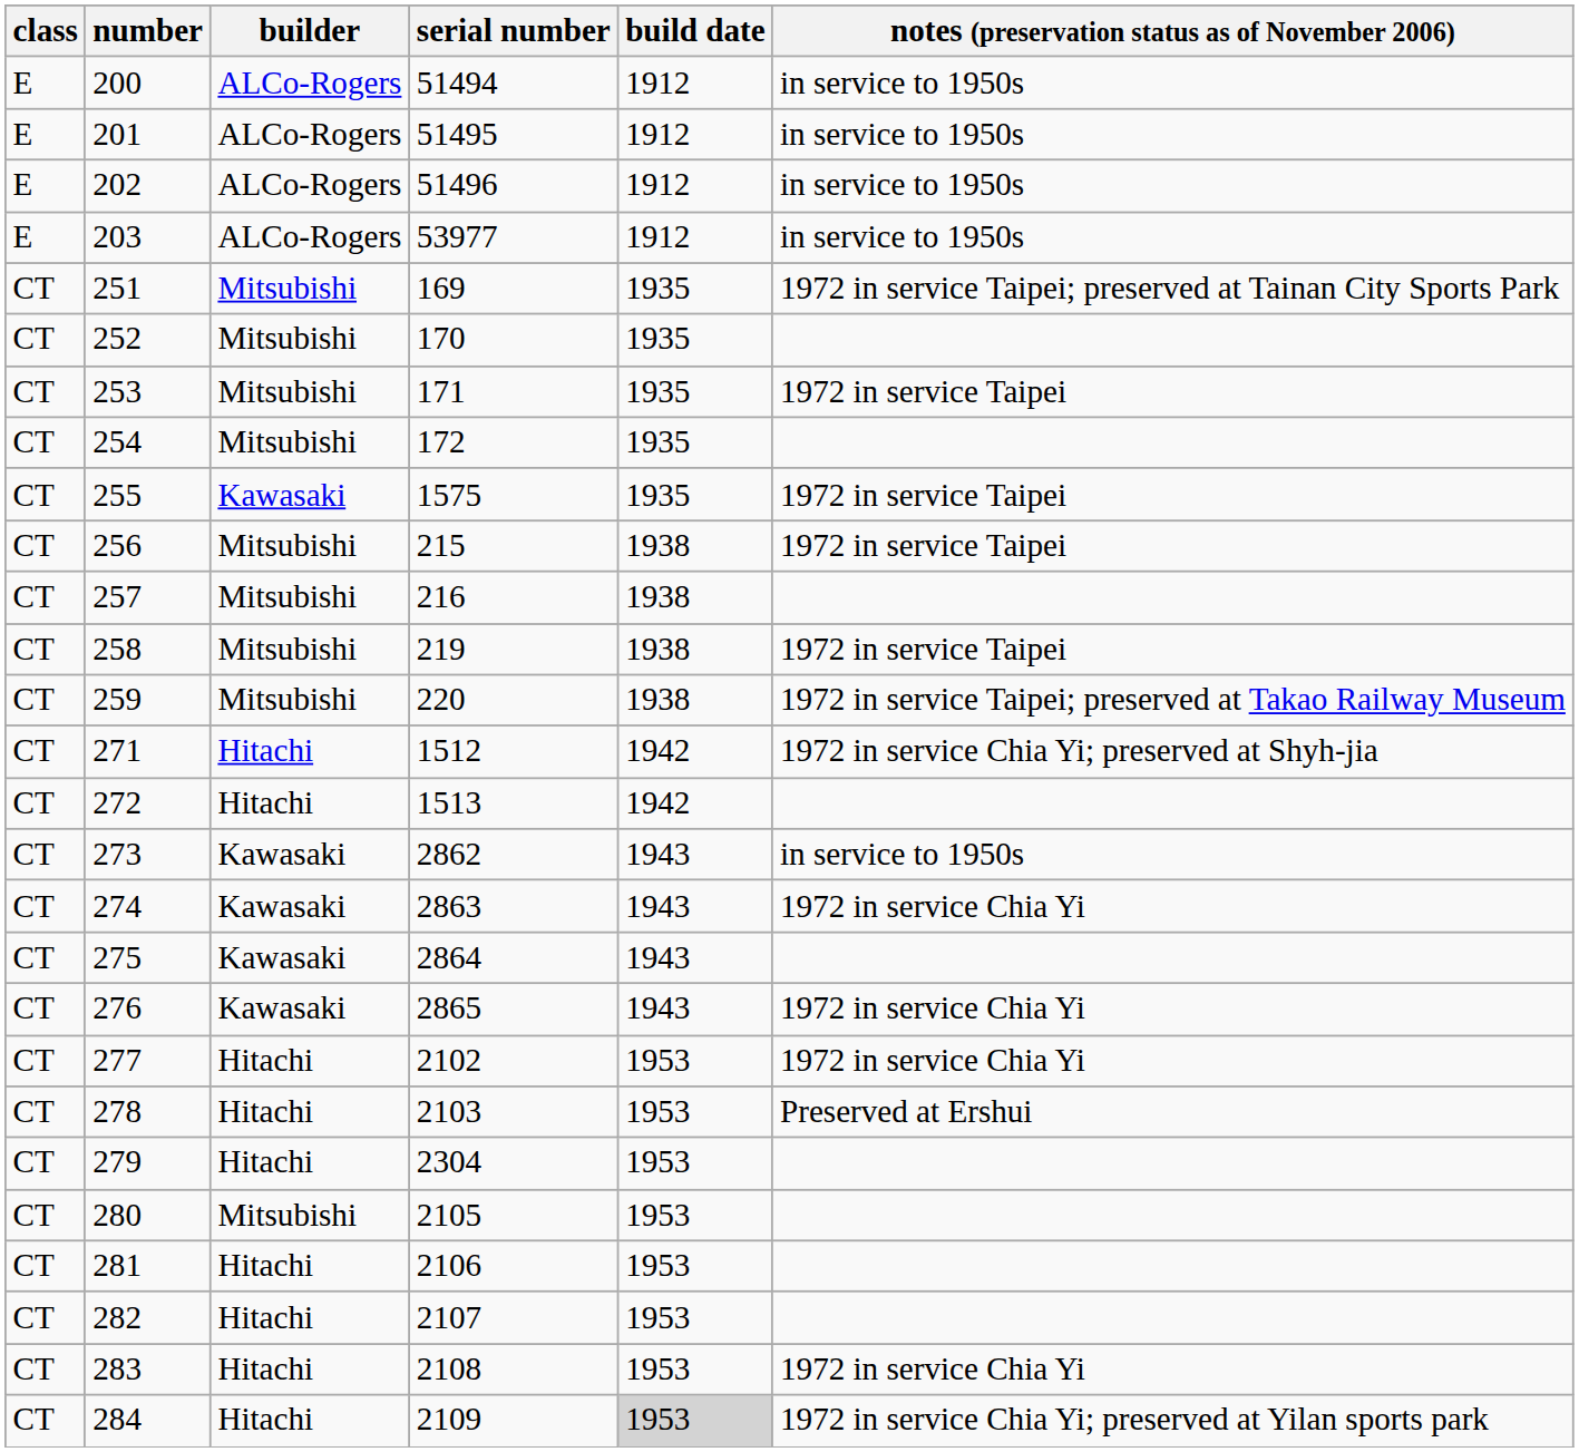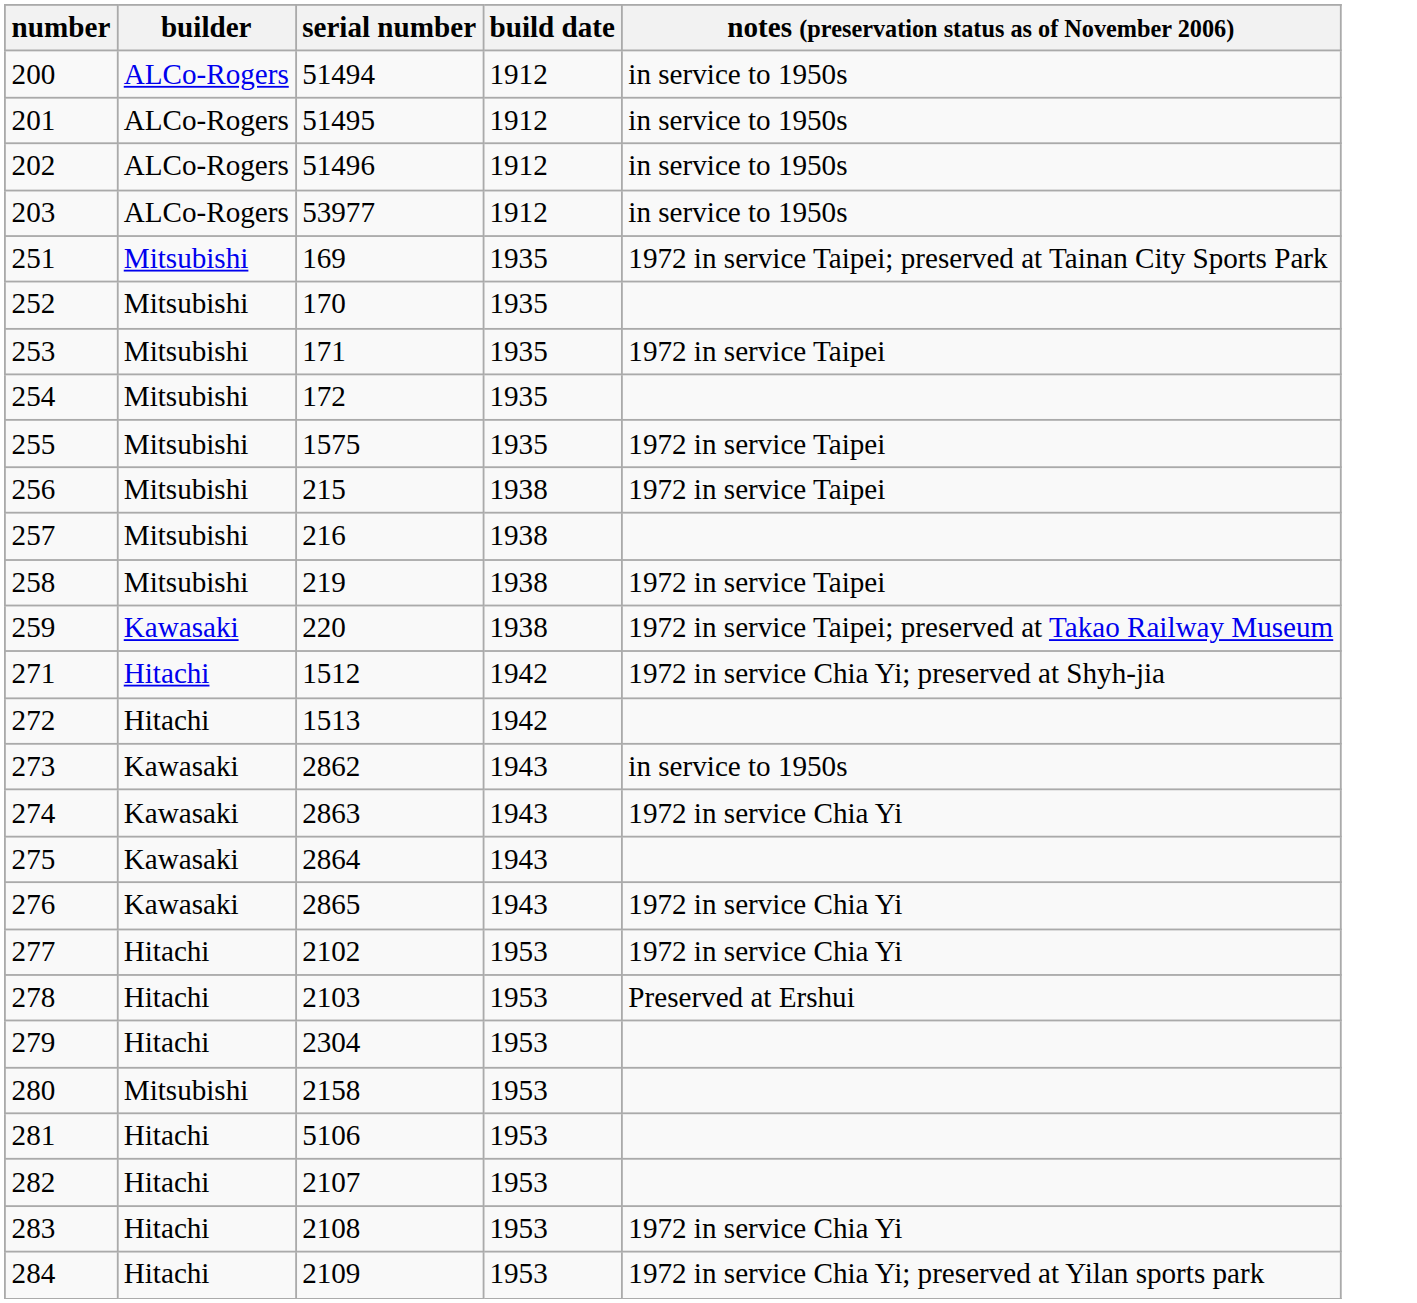- column: class | E | E | E | E | CT | CT | CT | CT | CT | CT | CT | CT | CT | CT | CT | CT | CT | CT | CT | CT | CT | CT | CT | CT | CT | CT | CT
255 | builder: Kawasaki -> Mitsubishi
259 | builder: Mitsubishi -> Kawasaki
280 | serial number: 2105 -> 2158
281 | serial number: 2106 -> 5106
284 | build date: lightgrey background -> no background
